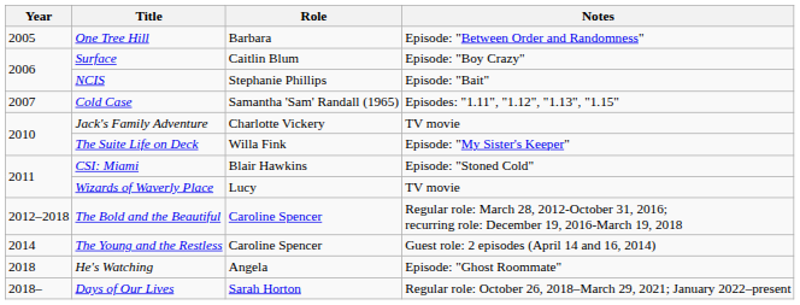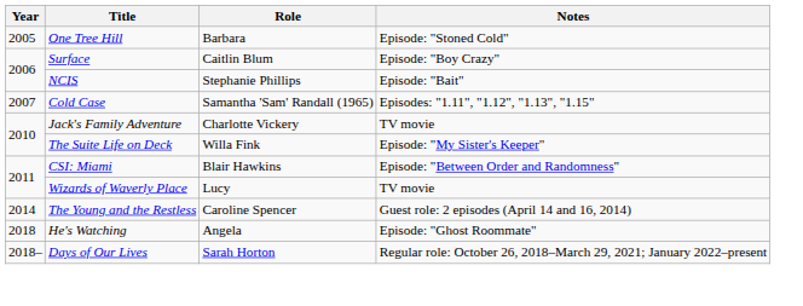One Tree Hill | Notes: Episode: "Between Order and Randomness" -> Episode: "Stoned Cold"
CSI: Miami | Notes: Episode: "Stoned Cold" -> Episode: "Between Order and Randomness"
- row: 2012–2018 | The Bold and the Beautiful | Caroline Spencer | Regular role: March 28, 2012-October 31, 2016; recurring role: December 19, 2016-March 19, 2018
